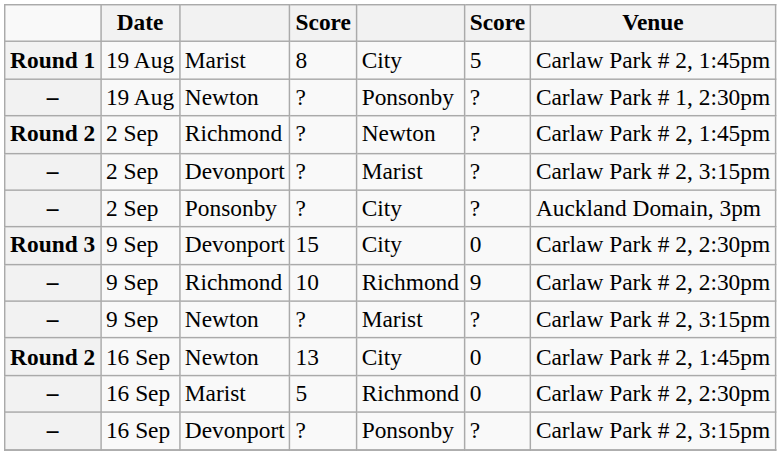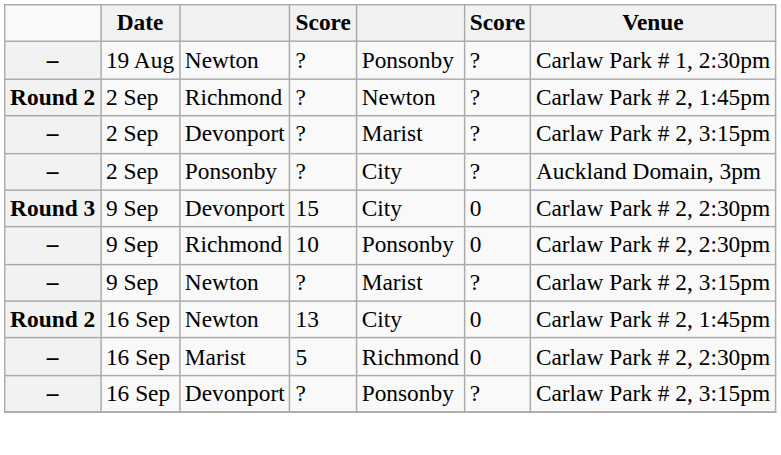- row: Round 1 | 19 Aug | Marist | 8 | City | 5 | Carlaw Park # 2, 1:45pm
10 | column 5: Richmond -> Ponsonby
10 | column 6: 9 -> 0
